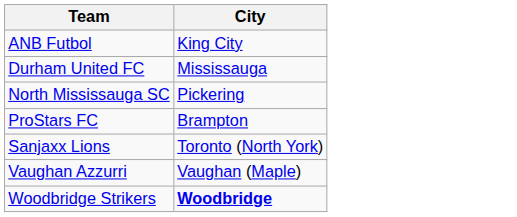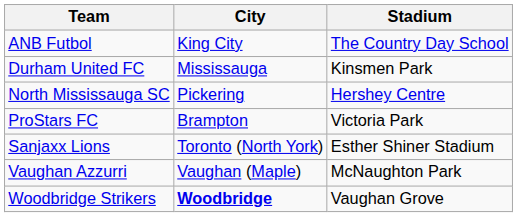+ column: Stadium | The Country Day School | Kinsmen Park | Hershey Centre | Victoria Park | Esther Shiner Stadium | McNaughton Park | Vaughan Grove
